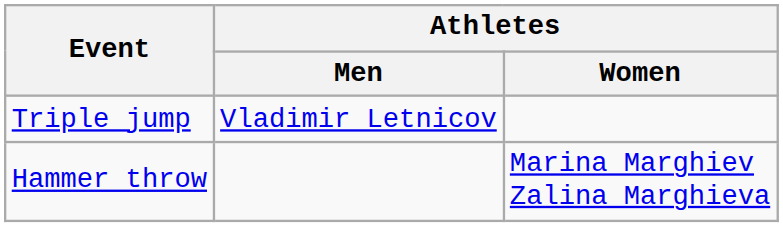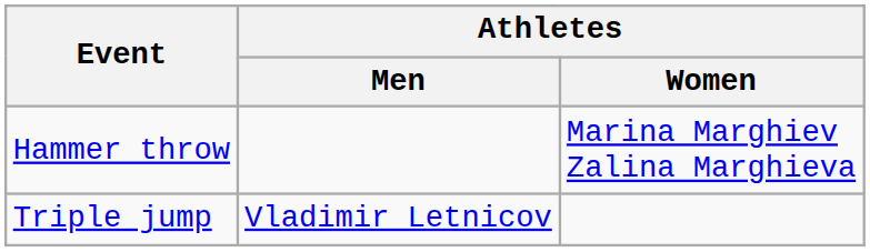rows swapped: Triple jump <-> Hammer throw
